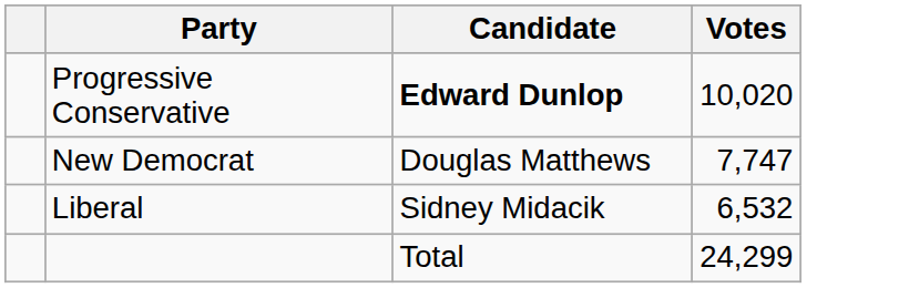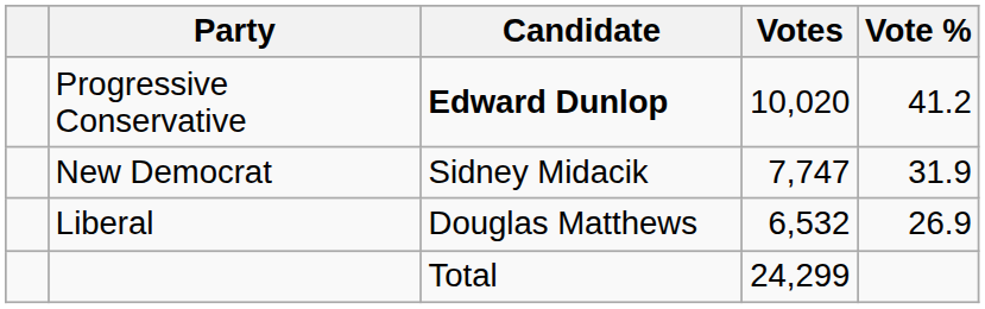+ column: Vote % | 41.2 | 31.9 | 26.9
New Democrat | Candidate: Douglas Matthews -> Sidney Midacik
Liberal | Candidate: Sidney Midacik -> Douglas Matthews
